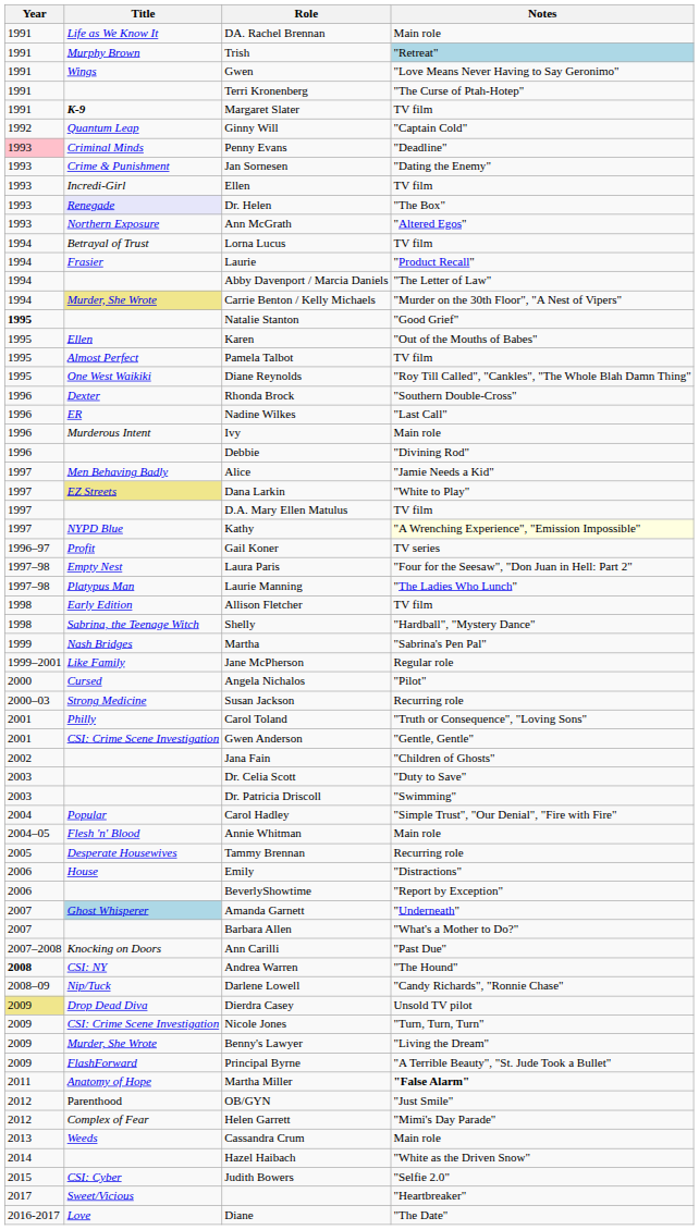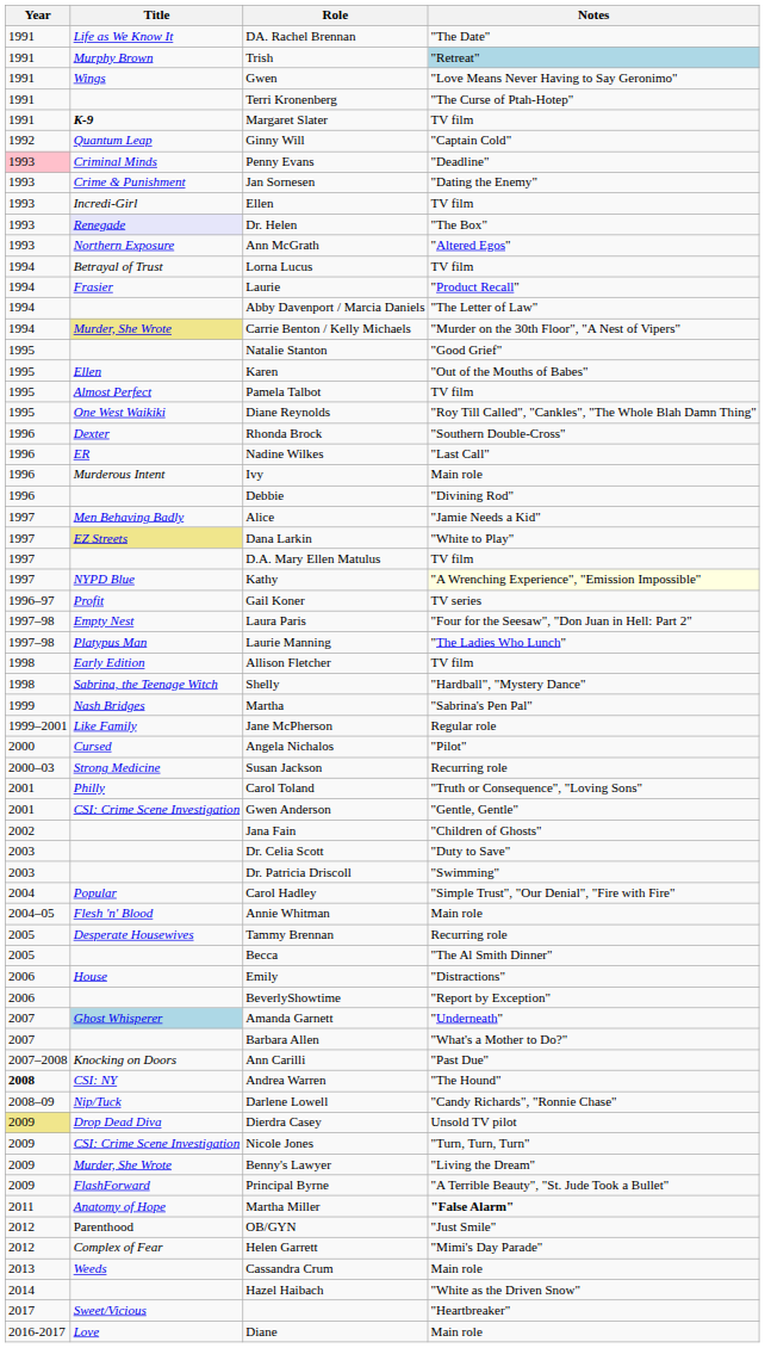DA. Rachel Brennan | Notes: Main role -> "The Date"
Natalie Stanton | Year: bold -> normal
+ row: 2005 | Becca | "The Al Smith Dinner"
- row: 2015 | CSI: Cyber | Judith Bowers | "Selfie 2.0"
Diane | Notes: "The Date" -> Main role
